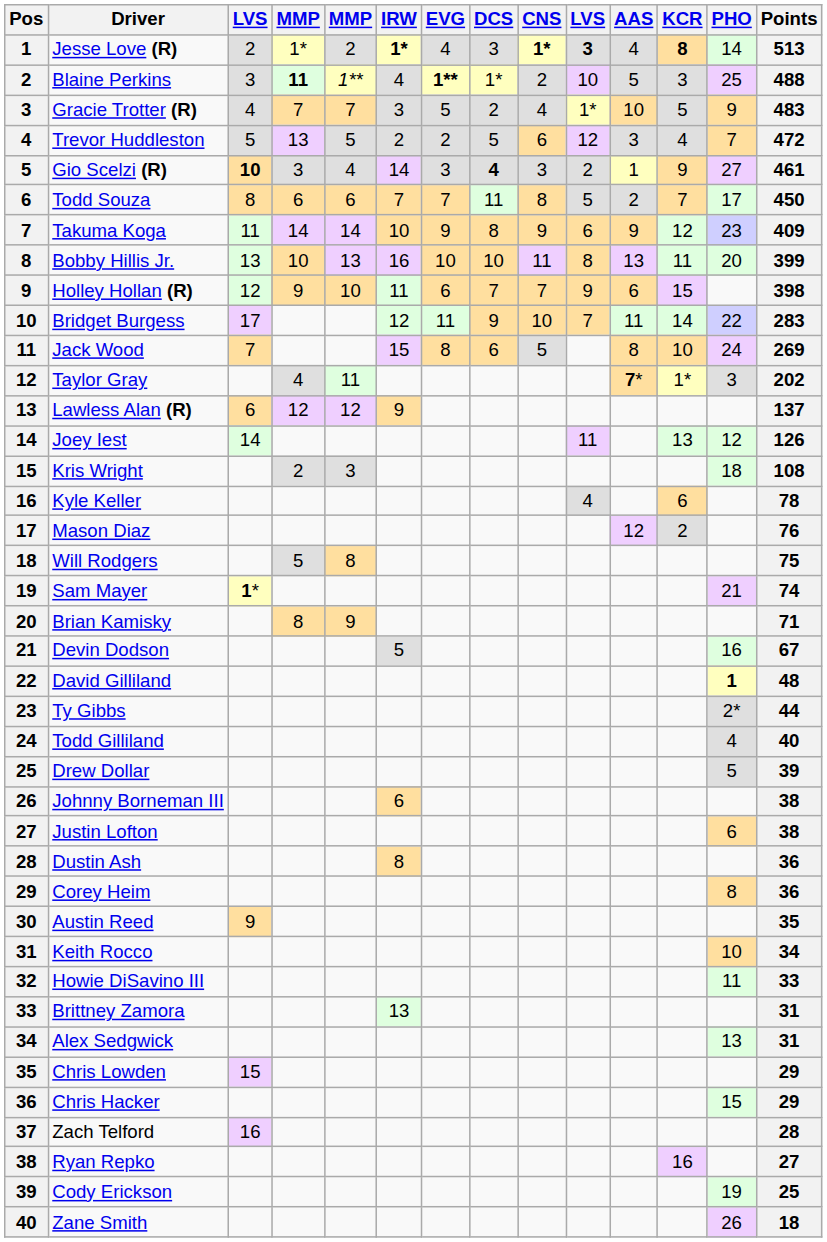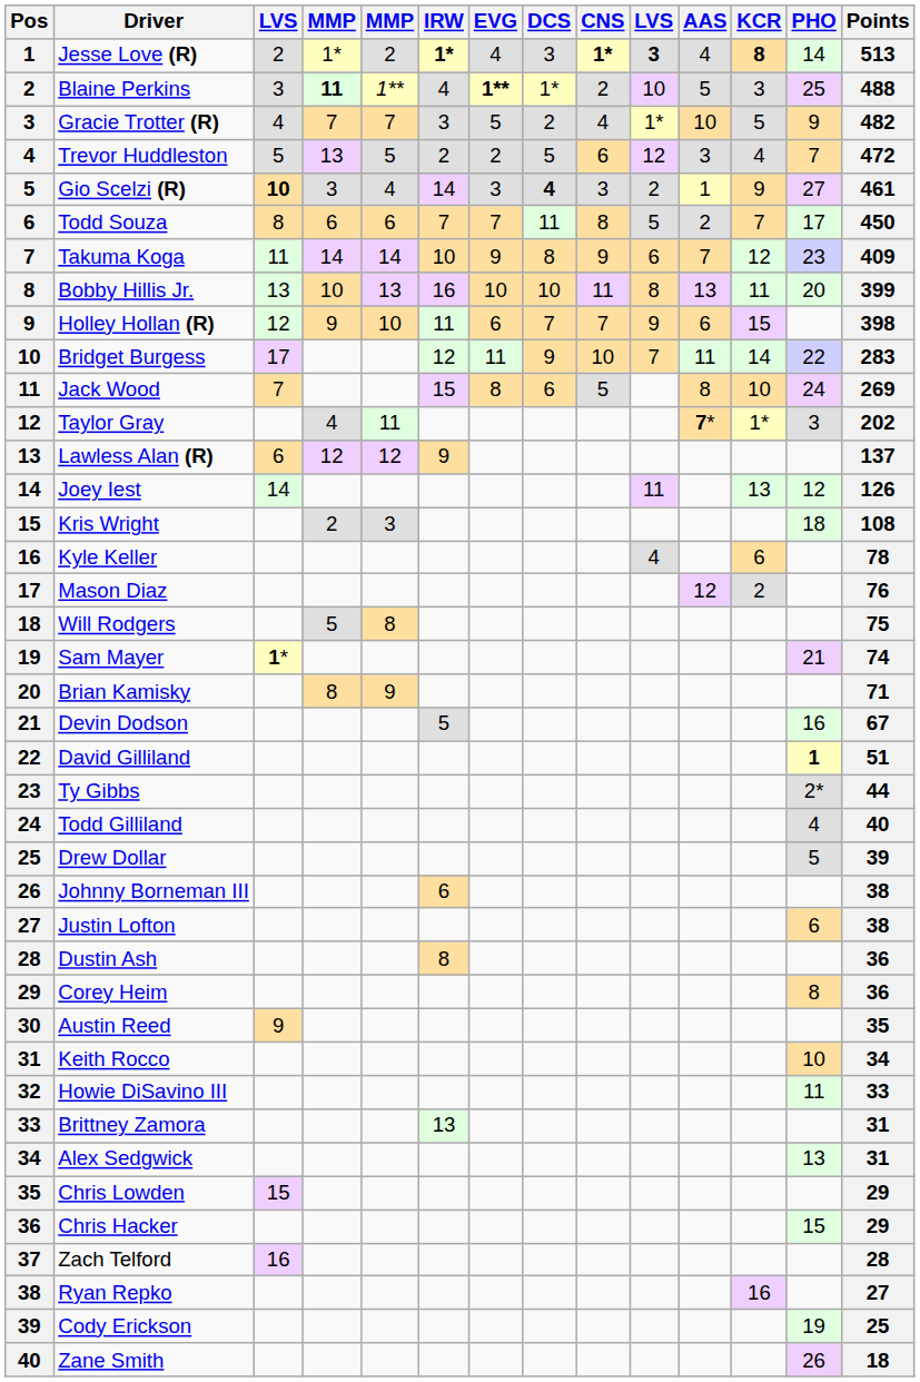Gracie Trotter (R) | Points: 483 -> 482
Takuma Koga | AAS: 9 -> 7
David Gilliland | Points: 48 -> 51
